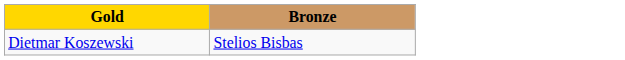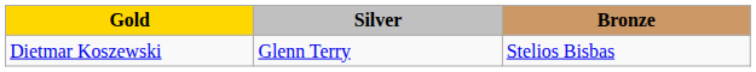+ column: Silver | Glenn Terry
